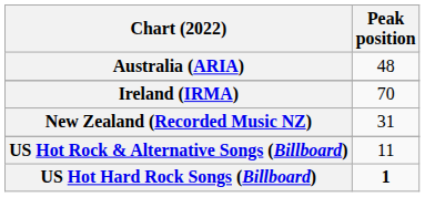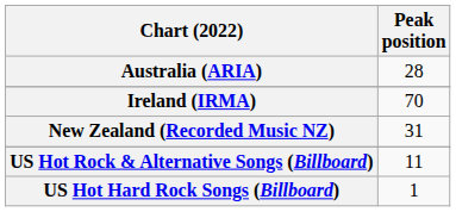Australia (ARIA) | Peak position: 48 -> 28
US Hot Hard Rock Songs (Billboard) | Peak position: bold -> normal
